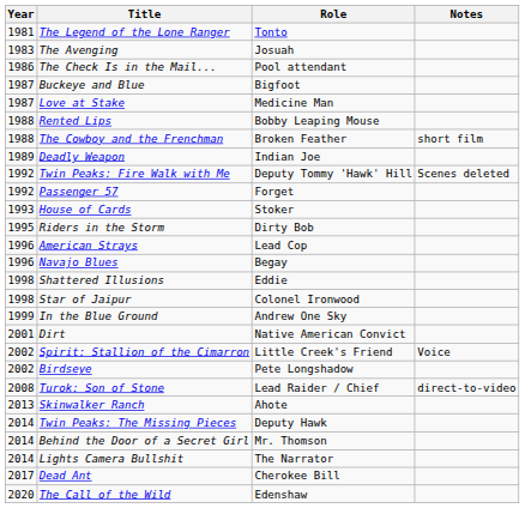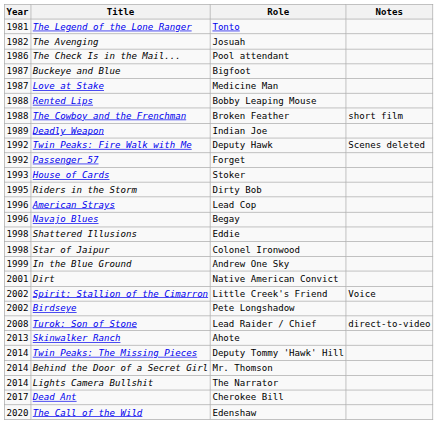The Avenging | Year: 1983 -> 1982
Twin Peaks: Fire Walk with Me | Role: Deputy Tommy 'Hawk' Hill -> Deputy Hawk
Twin Peaks: The Missing Pieces | Role: Deputy Hawk -> Deputy Tommy 'Hawk' Hill
